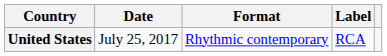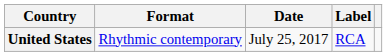columns swapped: Date <-> Format
